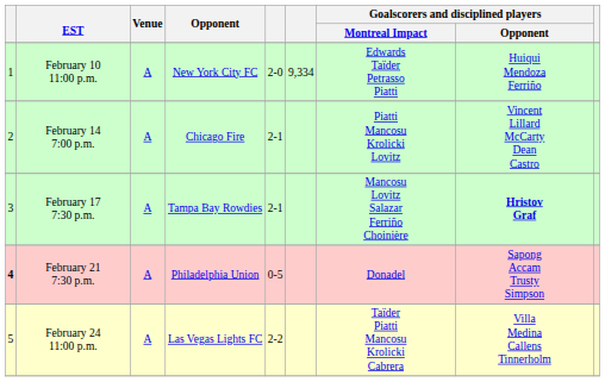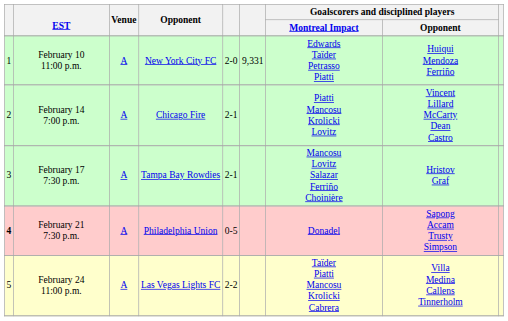February 10 11:00 p.m. | column 6: 9,334 -> 9,331
February 17 7:30 p.m. | Goalscorers and disciplined players / Opponent: bold -> normal
